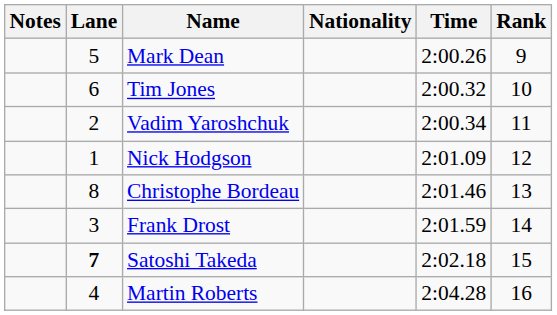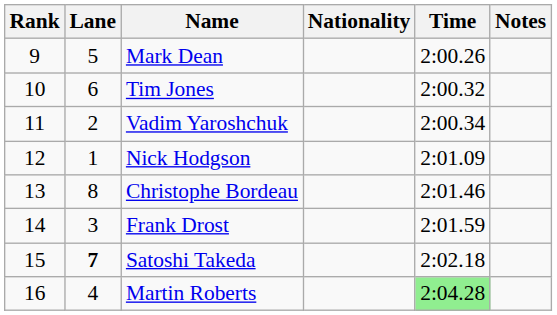columns swapped: Rank <-> Notes
Martin Roberts | Time: no background -> lightgreen background
